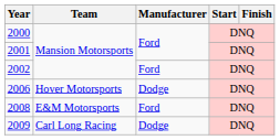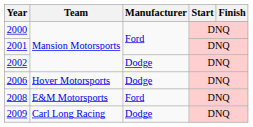2002 | Manufacturer: Ford -> Dodge
